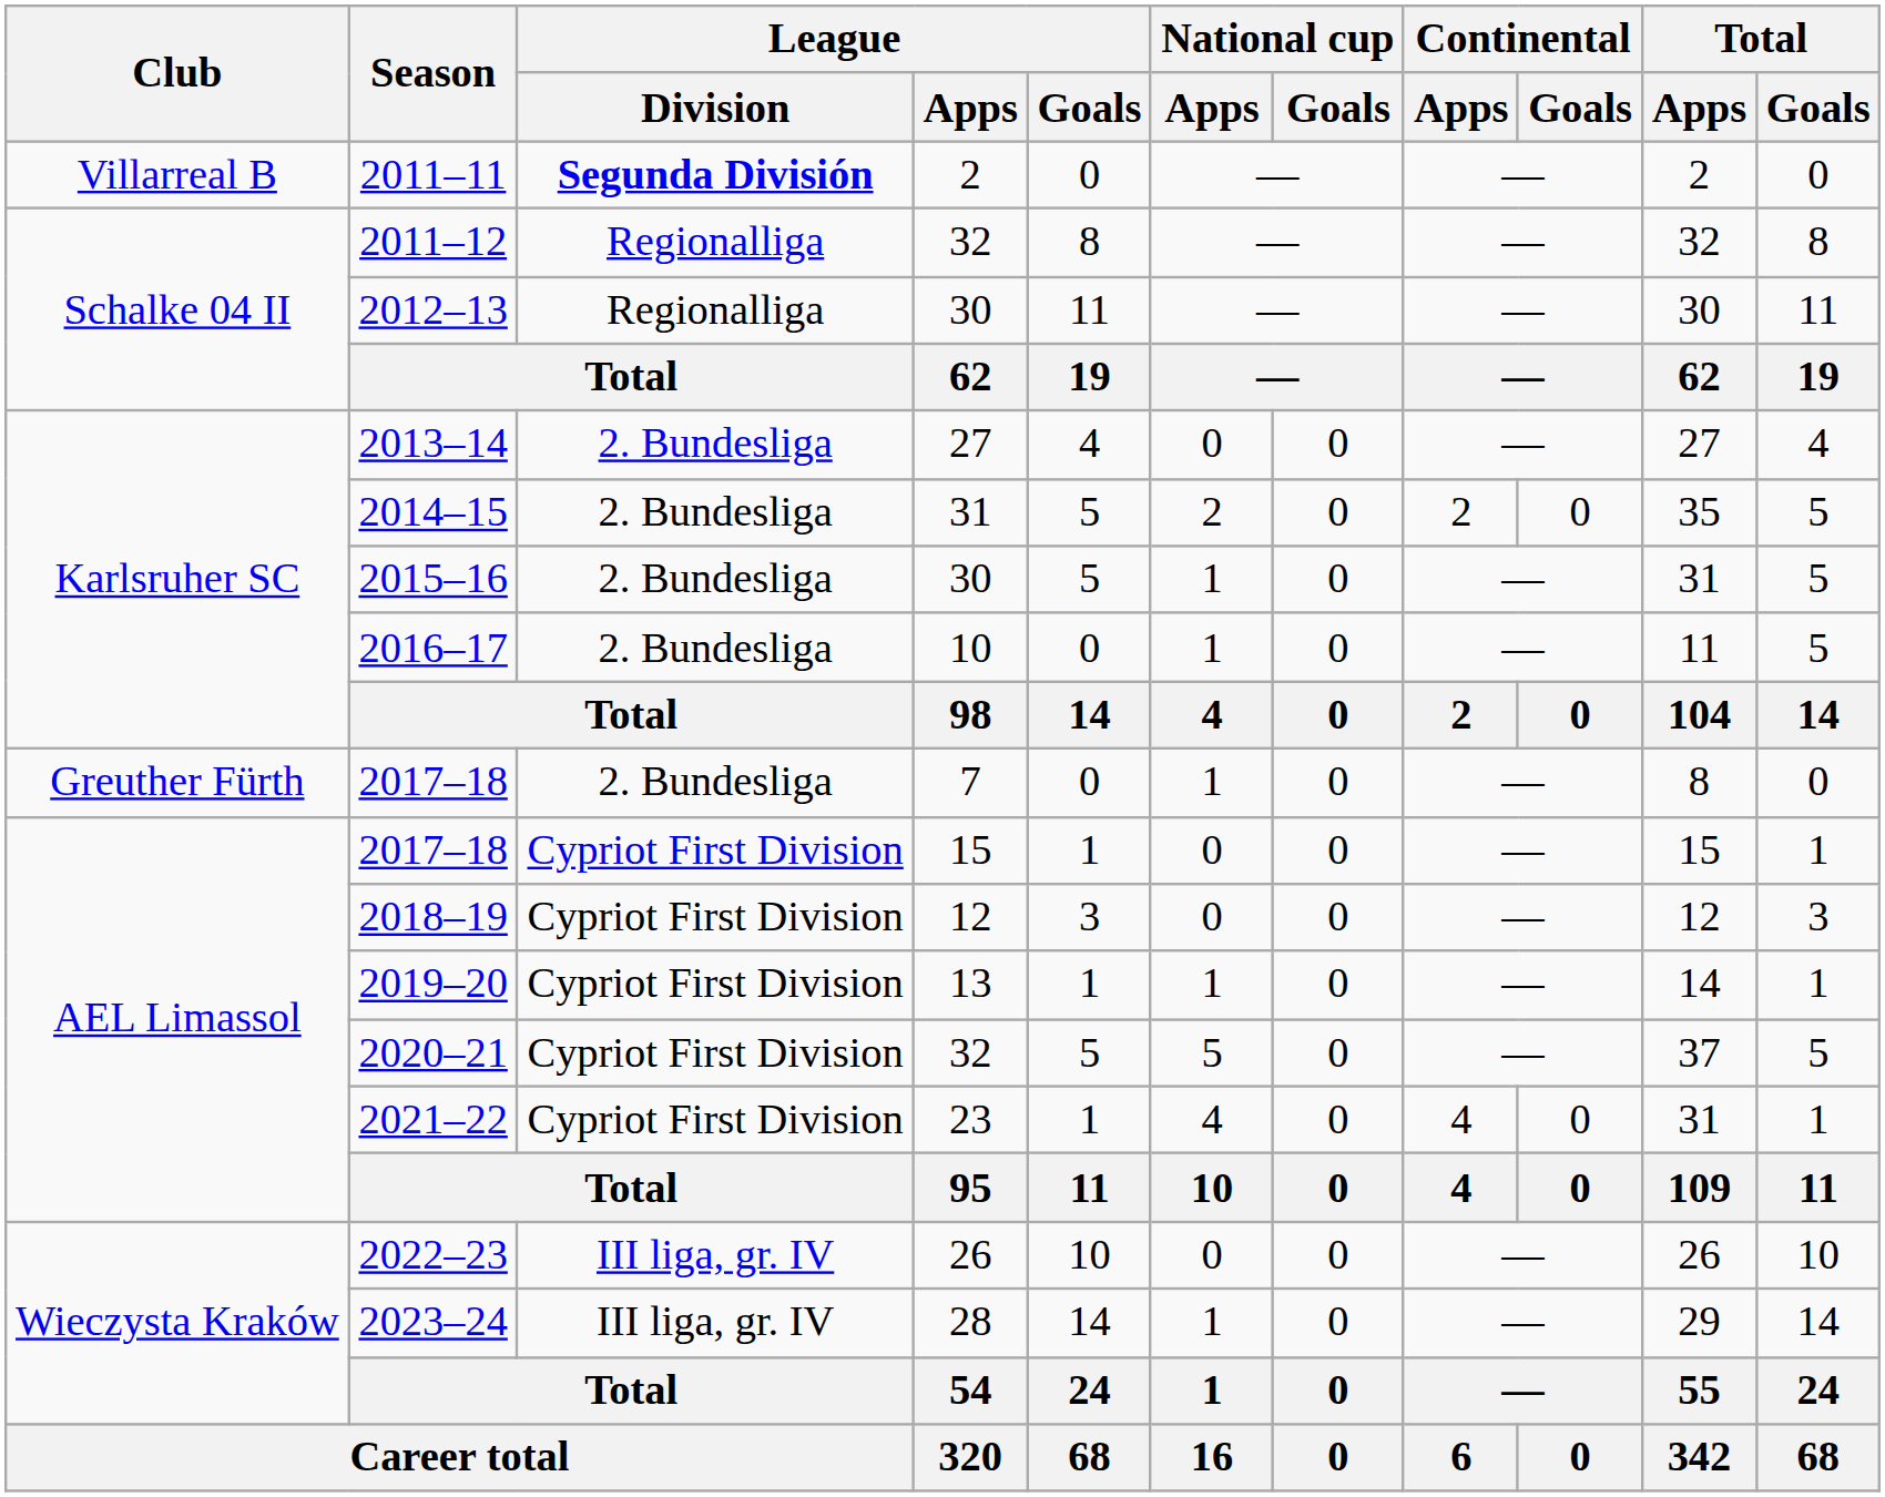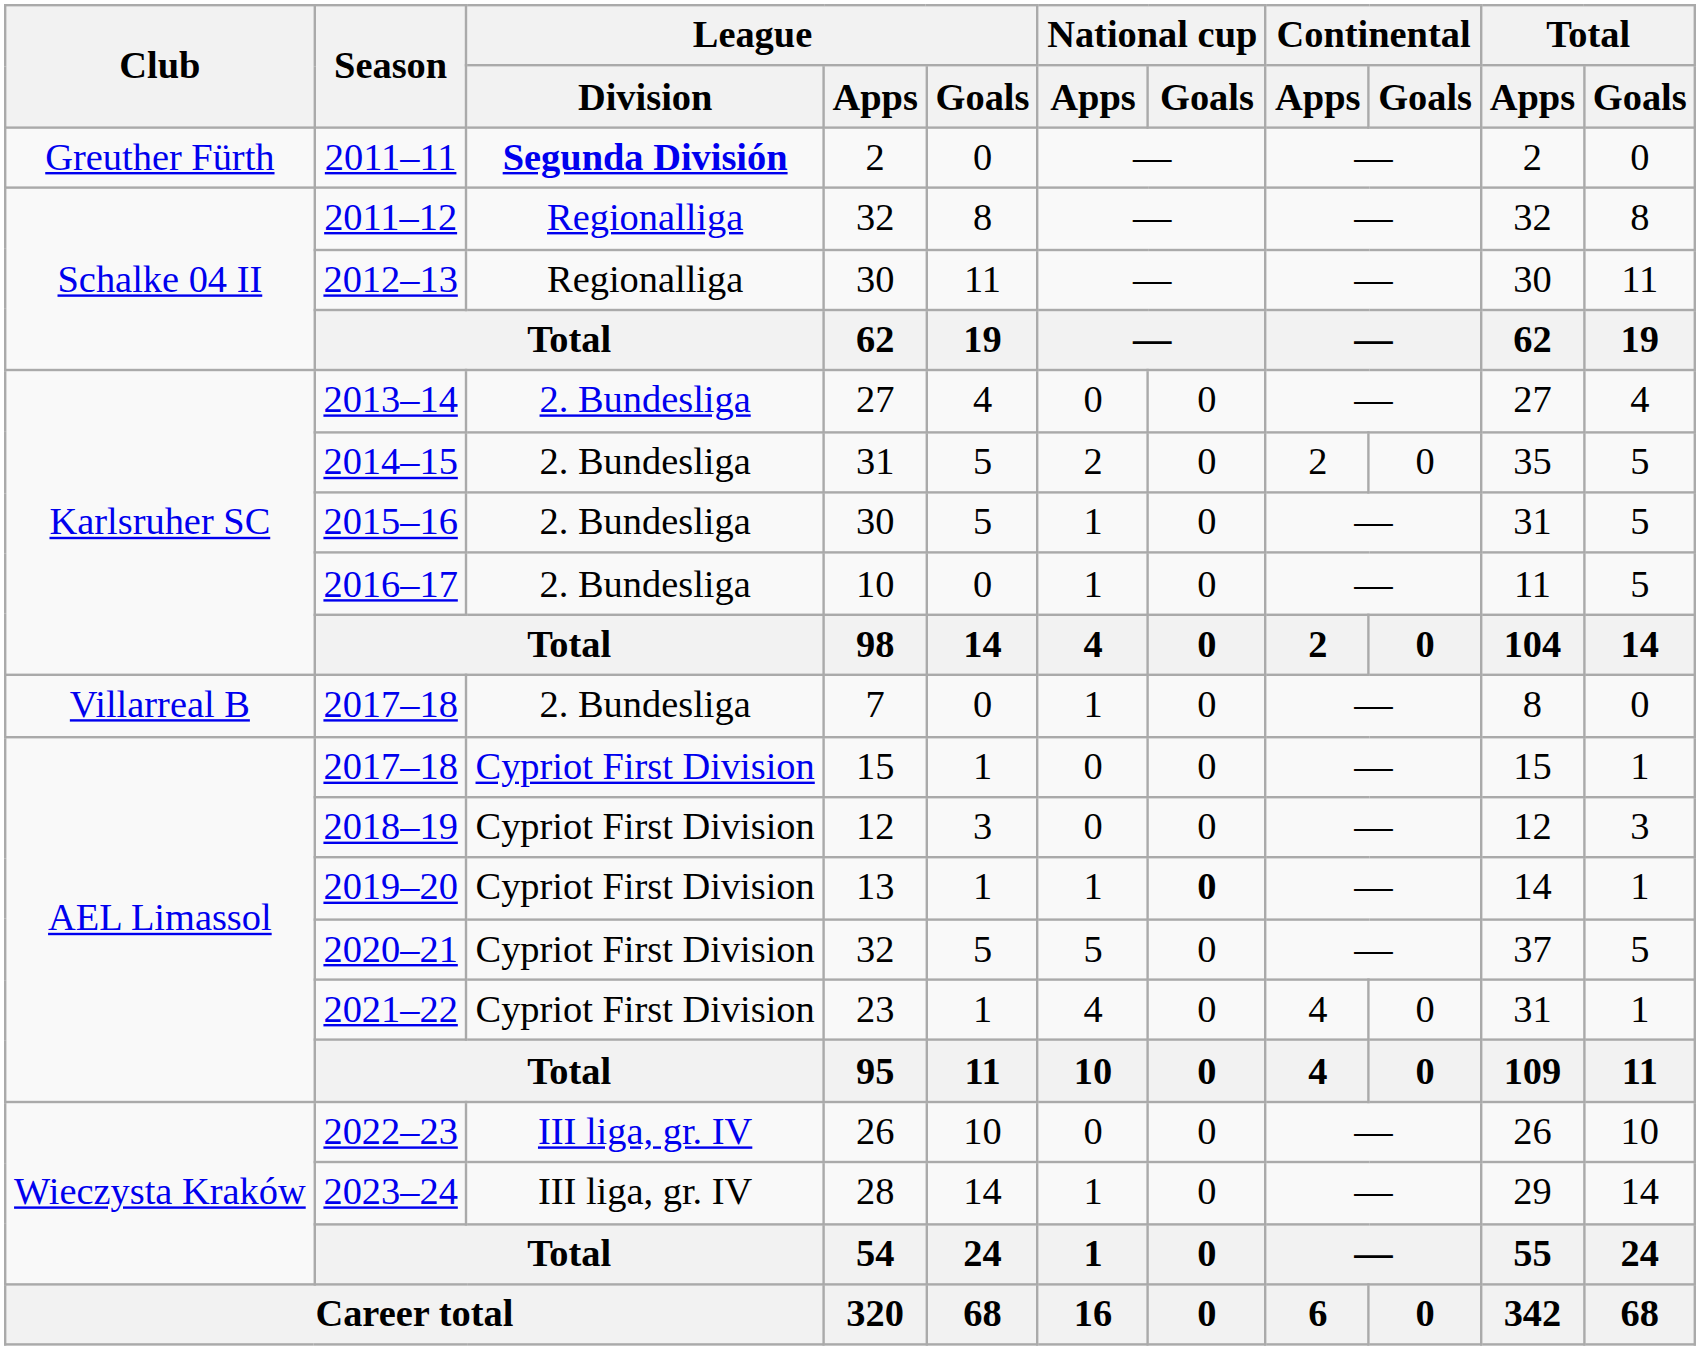2011–11 | Club: Villarreal B -> Greuther Fürth
2017–18 / 7 | Club: Greuther Fürth -> Villarreal B
2019–20 | National cup / Goals: normal -> bold
